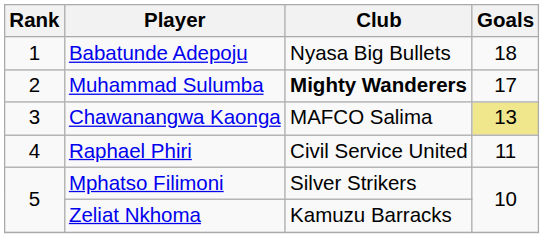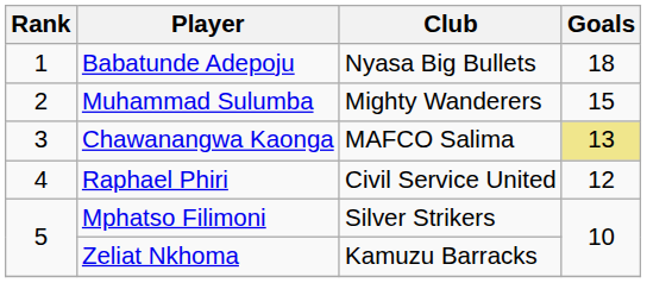Muhammad Sulumba | Club: bold -> normal
Muhammad Sulumba | Goals: 17 -> 15
Raphael Phiri | Goals: 11 -> 12
